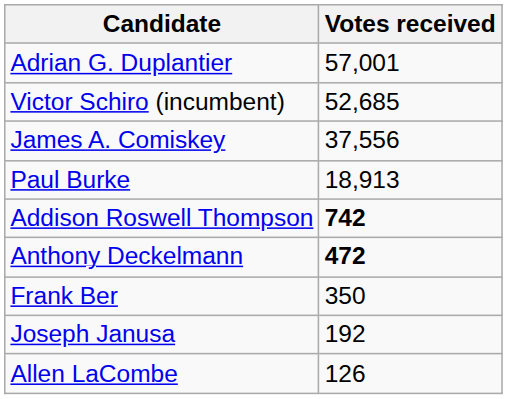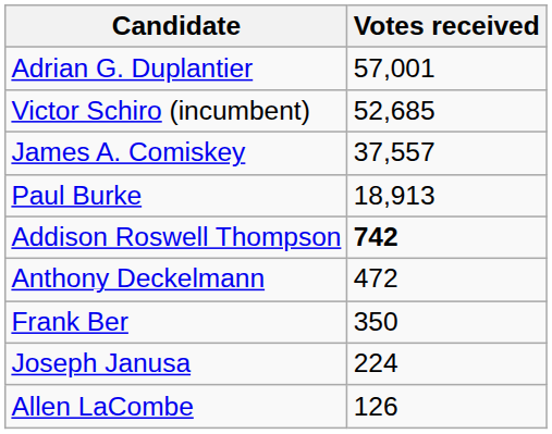James A. Comiskey | Votes received: 37,556 -> 37,557
Anthony Deckelmann | Votes received: bold -> normal
Joseph Janusa | Votes received: 192 -> 224
